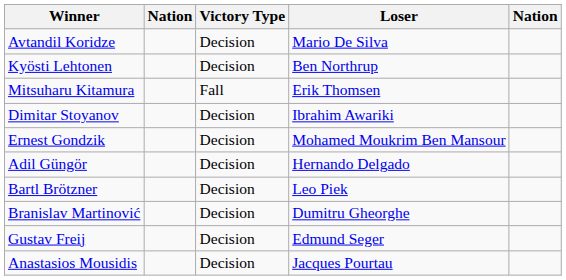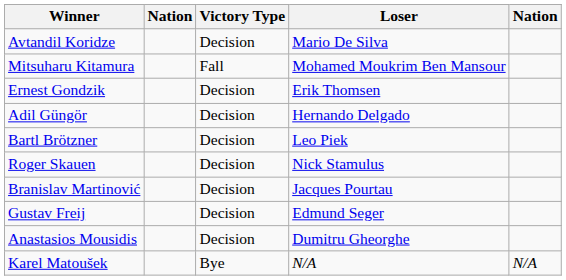- row: Kyösti Lehtonen | Decision | Ben Northrup
Mitsuharu Kitamura | Loser: Erik Thomsen -> Mohamed Moukrim Ben Mansour
- row: Dimitar Stoyanov | Decision | Ibrahim Awariki
Ernest Gondzik | Loser: Mohamed Moukrim Ben Mansour -> Erik Thomsen
+ row: Roger Skauen | Decision | Nick Stamulus
Branislav Martinović | Loser: Dumitru Gheorghe -> Jacques Pourtau
Anastasios Mousidis | Loser: Jacques Pourtau -> Dumitru Gheorghe
+ row: Karel Matoušek | Bye | N/A | N/A
